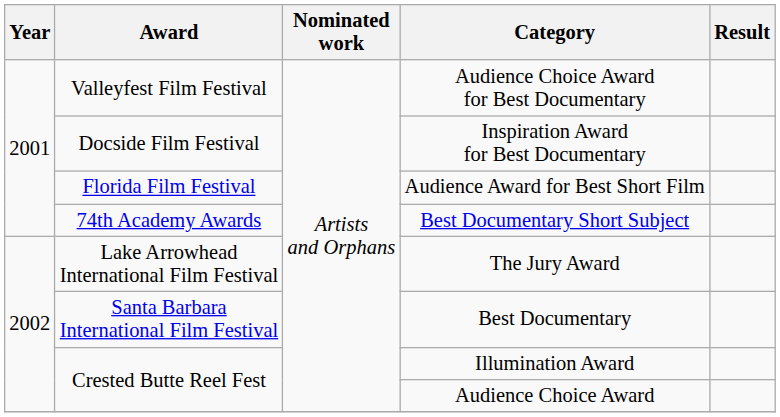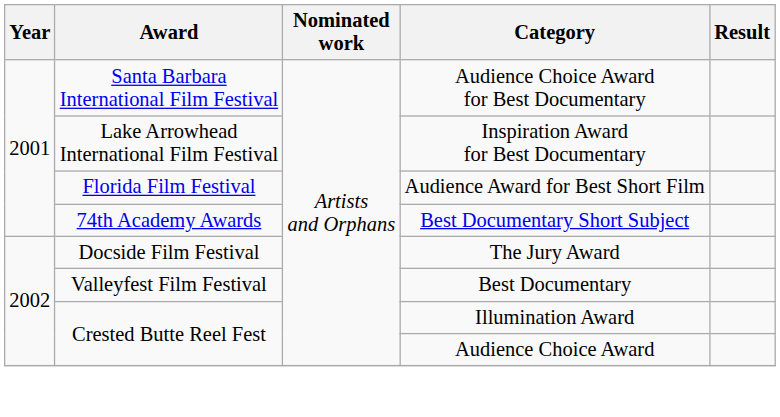Audience Choice Award for Best Documentary | Award: Valleyfest Film Festival -> Santa Barbara International Film Festival
Inspiration Award for Best Documentary | Award: Docside Film Festival -> Lake Arrowhead International Film Festival
The Jury Award | Award: Lake Arrowhead International Film Festival -> Docside Film Festival
Best Documentary | Award: Santa Barbara International Film Festival -> Valleyfest Film Festival
